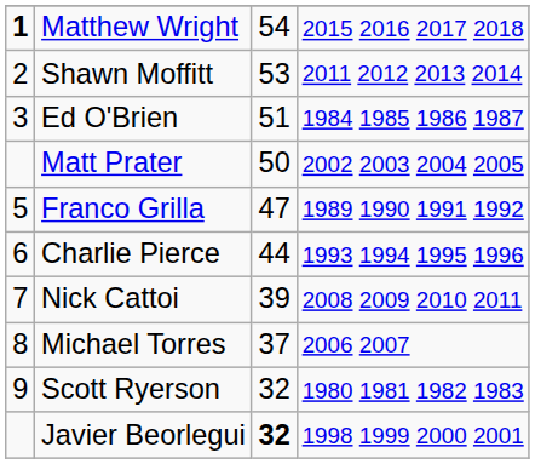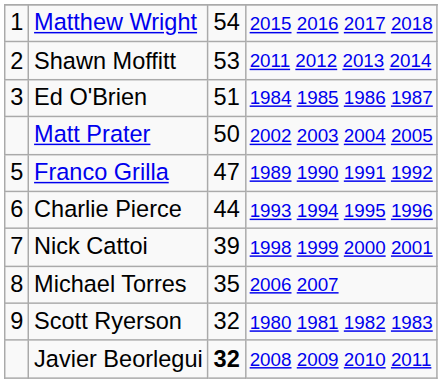Matthew Wright | column 1: bold -> normal
Nick Cattoi | column 4: 2008 2009 2010 2011 -> 1998 1999 2000 2001
Michael Torres | column 3: 37 -> 35
Javier Beorlegui | column 4: 1998 1999 2000 2001 -> 2008 2009 2010 2011
